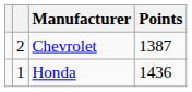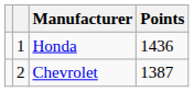rows swapped: Honda <-> Chevrolet
